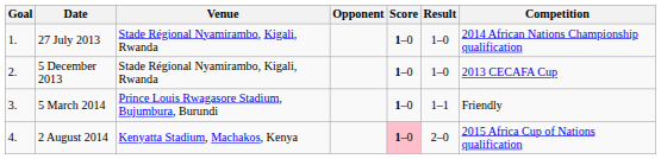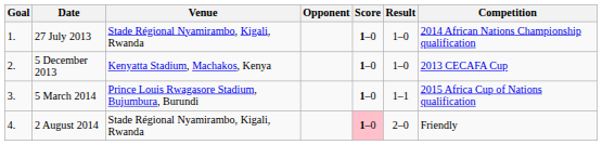5 December 2013 | Venue: Stade Régional Nyamirambo, Kigali, Rwanda -> Kenyatta Stadium, Machakos, Kenya
5 March 2014 | Competition: Friendly -> 2015 Africa Cup of Nations qualification
2 August 2014 | Venue: Kenyatta Stadium, Machakos, Kenya -> Stade Régional Nyamirambo, Kigali, Rwanda
2 August 2014 | Competition: 2015 Africa Cup of Nations qualification -> Friendly
